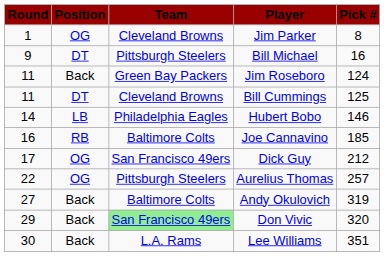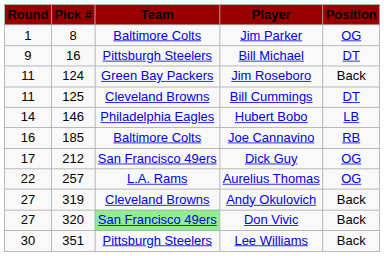columns swapped: Pick # <-> Position
Jim Parker | Team: Cleveland Browns -> Baltimore Colts
Aurelius Thomas | Team: Pittsburgh Steelers -> L.A. Rams
Andy Okulovich | Team: Baltimore Colts -> Cleveland Browns
Don Vivic | Round: 29 -> 27
Lee Williams | Team: L.A. Rams -> Pittsburgh Steelers
